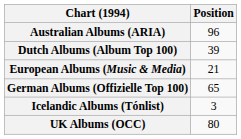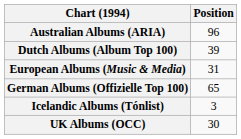European Albums (Music & Media) | Position: 21 -> 31
UK Albums (OCC) | Position: 80 -> 30
